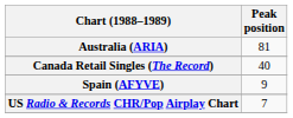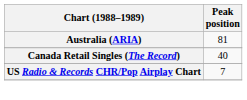- row: Spain (AFYVE) | 9
